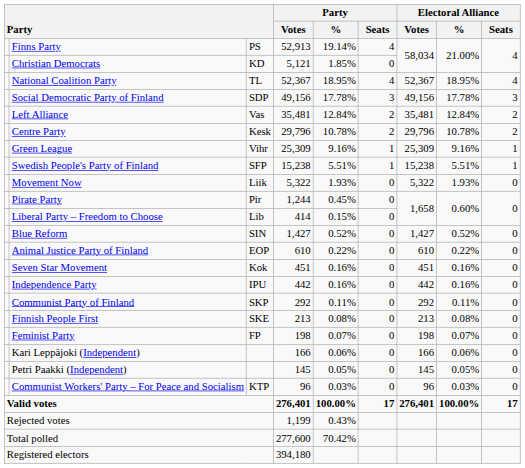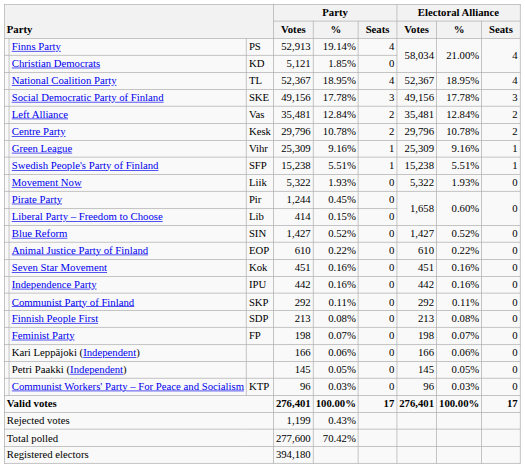Social Democratic Party of Finland | column 3: SDP -> SKE
Finnish People First | column 3: SKE -> SDP
